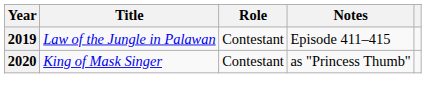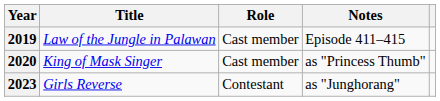2019 | Role: Contestant -> Cast member
2020 | Role: Contestant -> Cast member
+ row: 2023 | Girls Reverse | Contestant | as "Junghorang"
